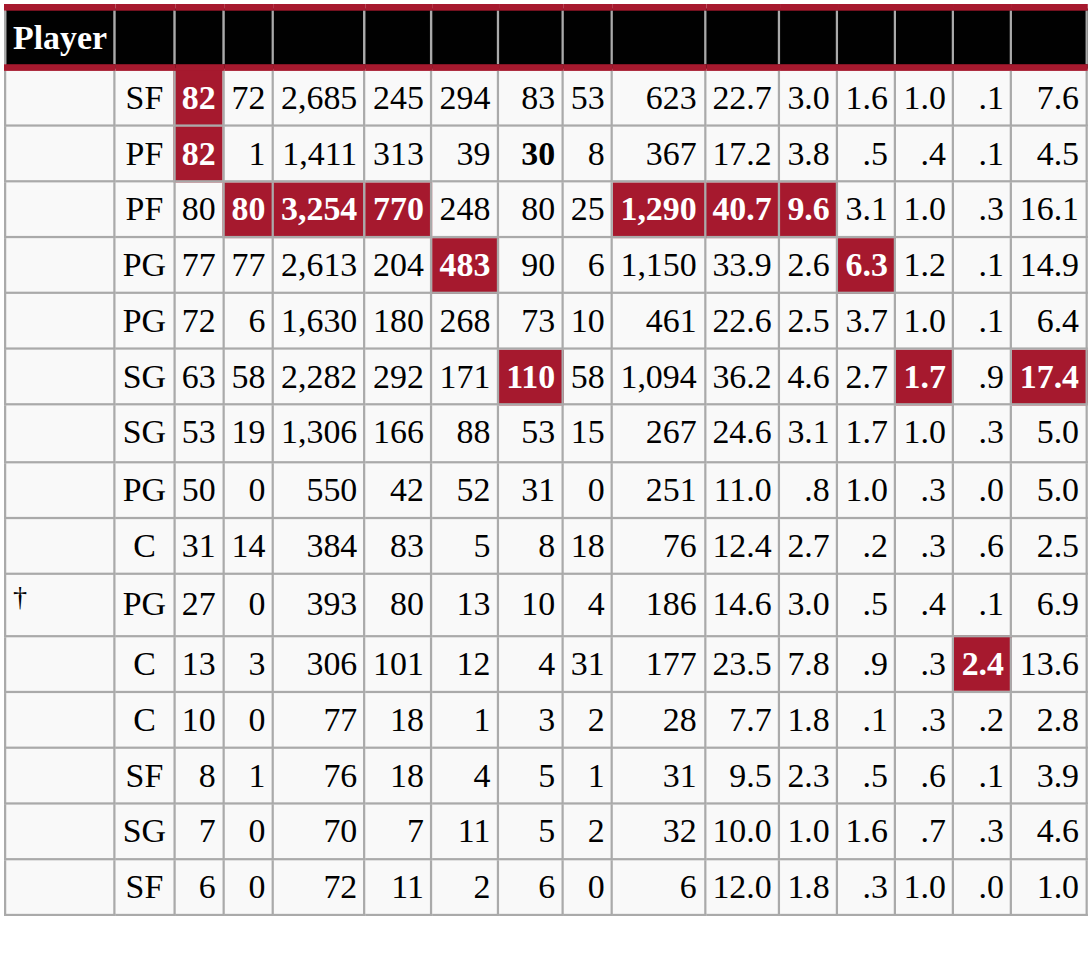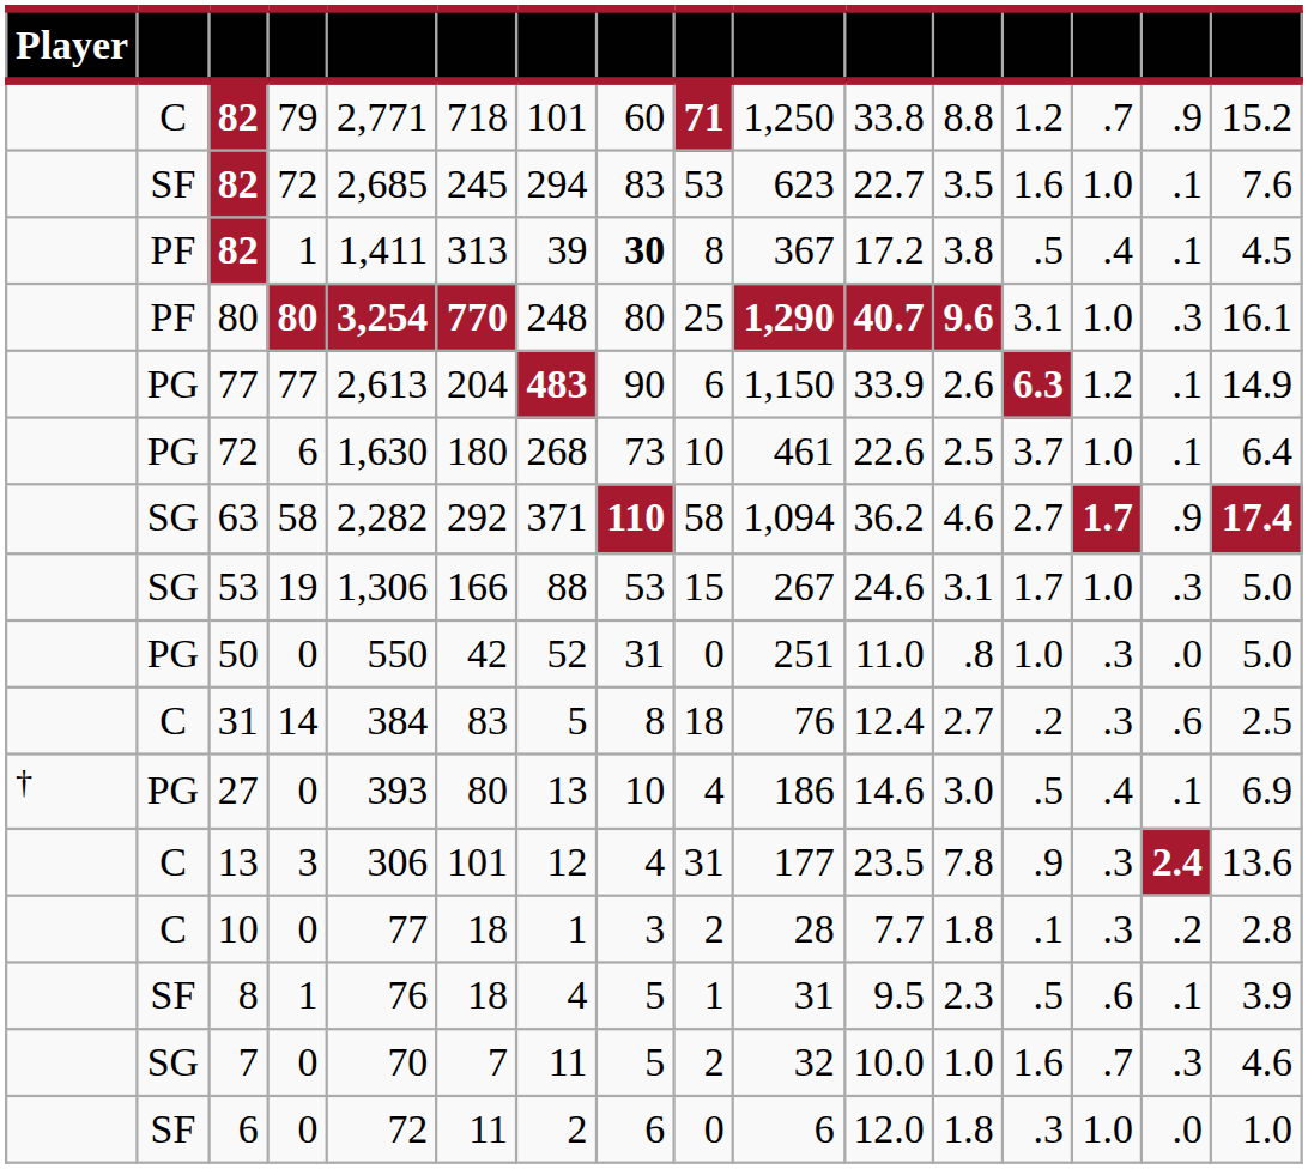+ row: C | 82 | 79 | 2,771 | 718 | 101 | 60 | 71 | 1,250 | 33.8 | 8.8 | 1.2 | .7 | .9 | 15.2
82 / 72 | column 12: 3.0 -> 3.5
63 | column 7: 171 -> 371
